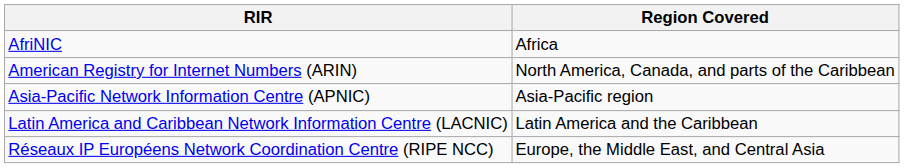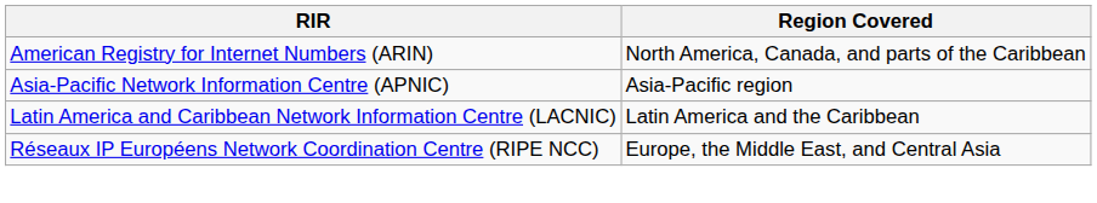- row: AfriNIC | Africa
